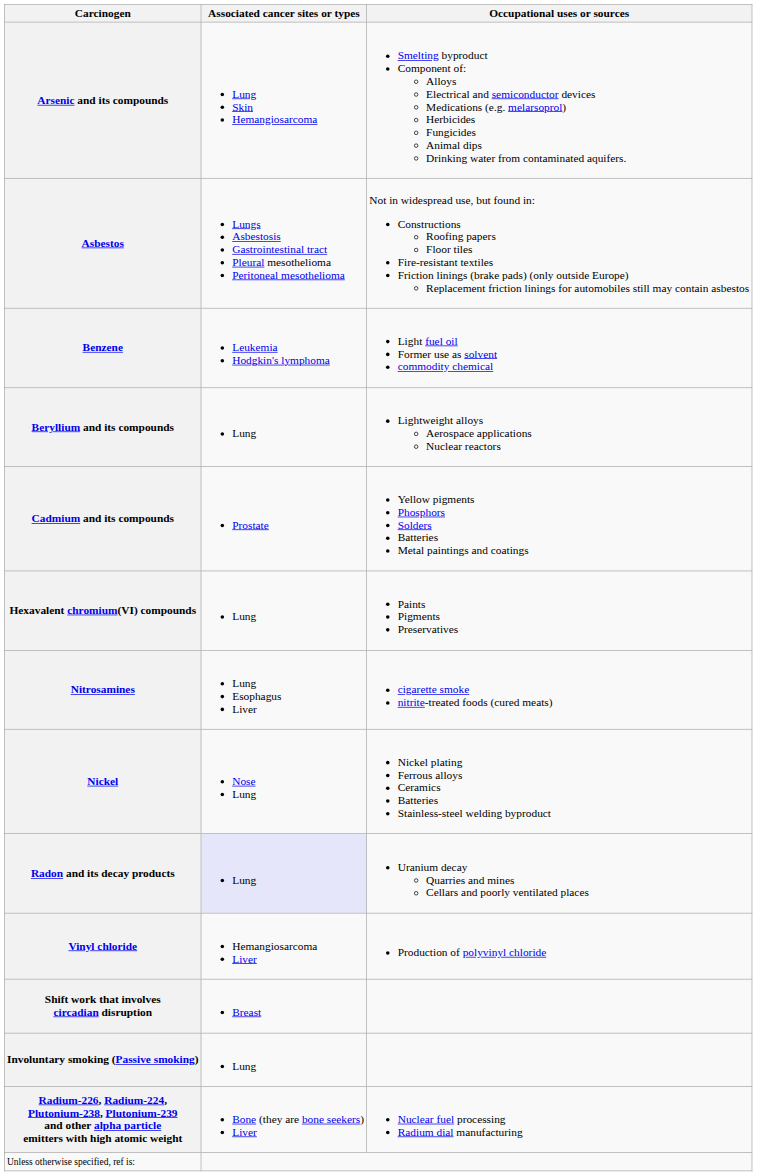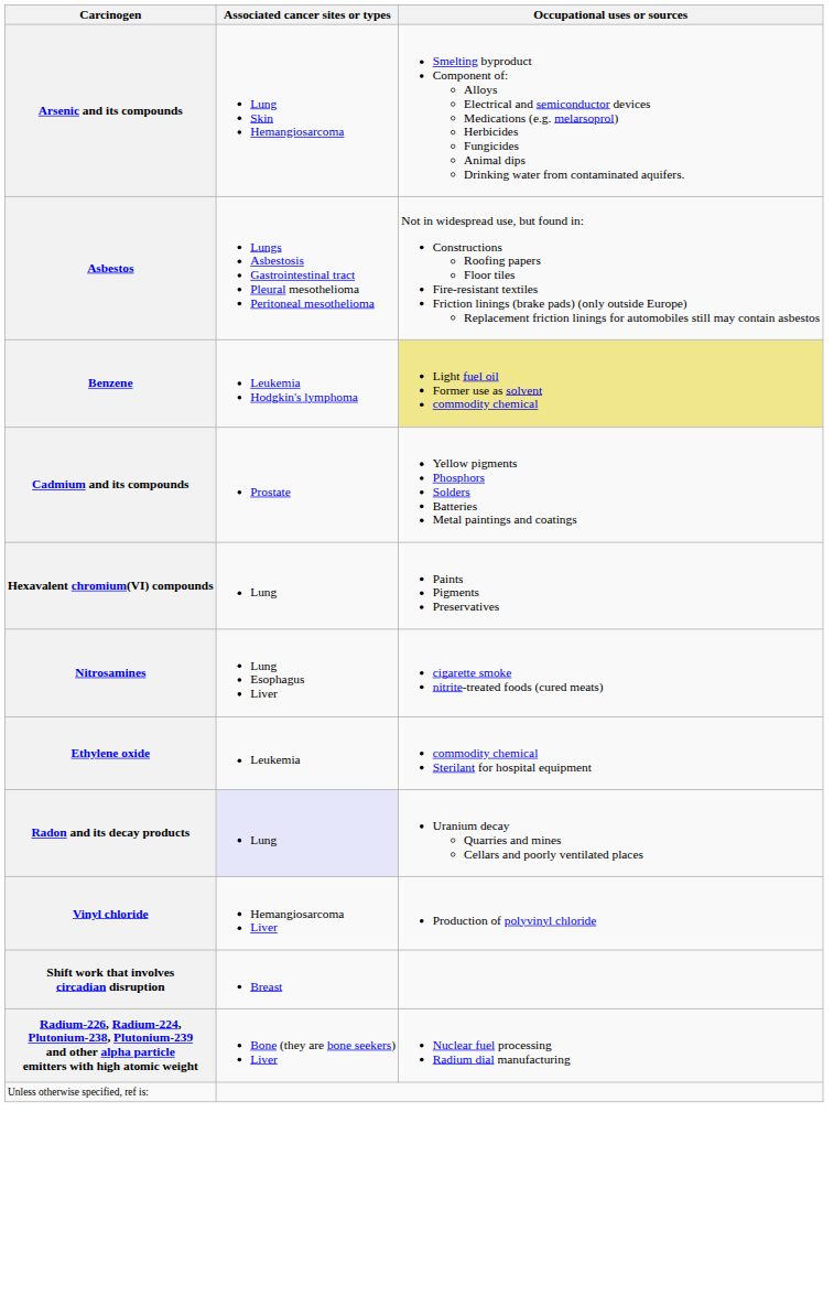Benzene | Occupational uses or sources: no background -> khaki background
- row: Beryllium and its compounds | Lung | Lightweight alloys Aerospace applications Nuclear reactors
+ row: Ethylene oxide | Leukemia | commodity chemical Sterilant for hospital equipment
- row: Nickel | Nose Lung | Nickel plating Ferrous alloys Ceramics Batteries Stainless-steel welding byproduct
- row: Involuntary smoking (Passive smoking) | Lung
